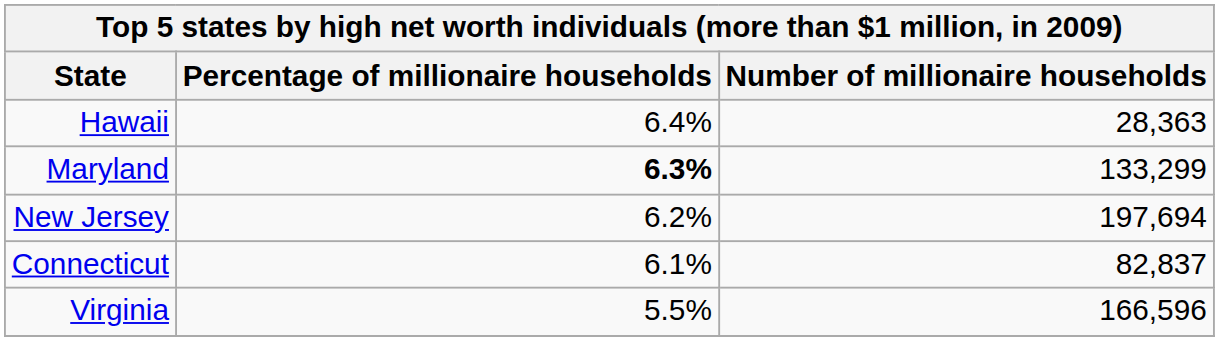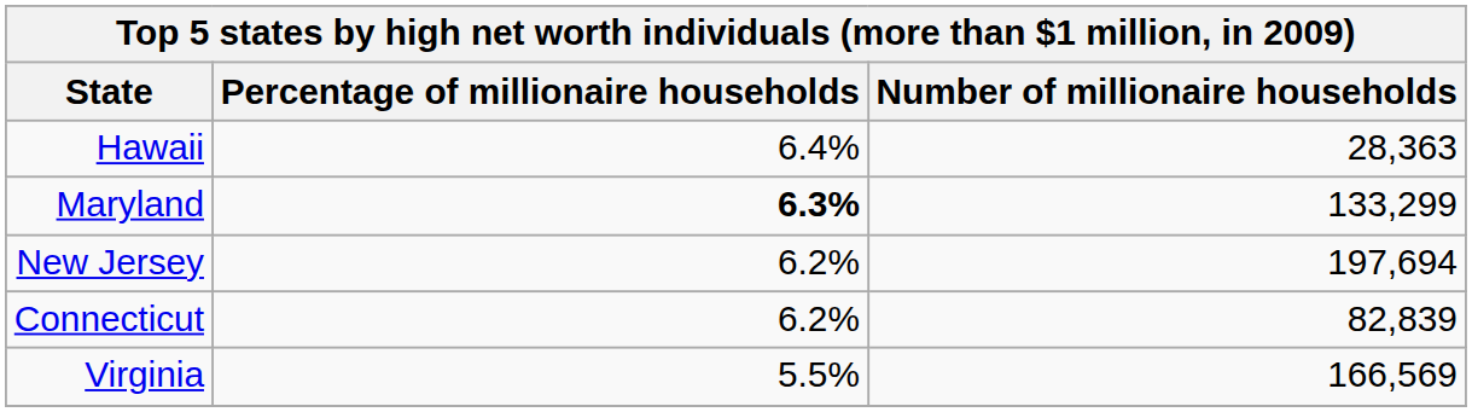Connecticut | Percentage of millionaire households: 6.1% -> 6.2%
Connecticut | Number of millionaire households: 82,837 -> 82,839
Virginia | Number of millionaire households: 166,596 -> 166,569
